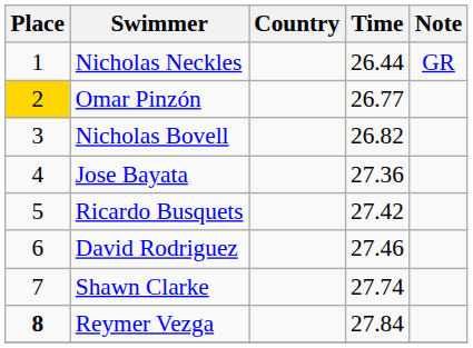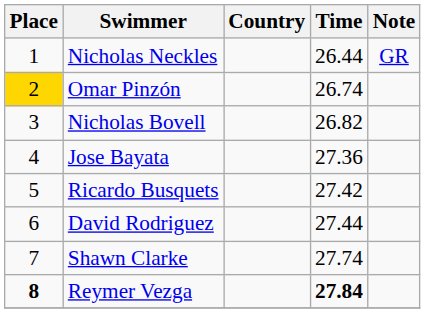Omar Pinzón | Time: 26.77 -> 26.74
David Rodriguez | Time: 27.46 -> 27.44
Reymer Vezga | Time: normal -> bold
